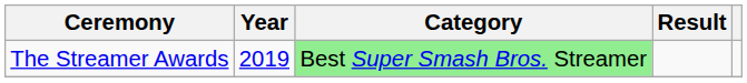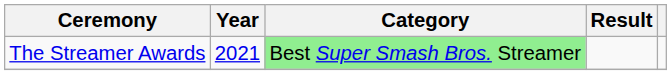The Streamer Awards | Year: 2019 -> 2021
